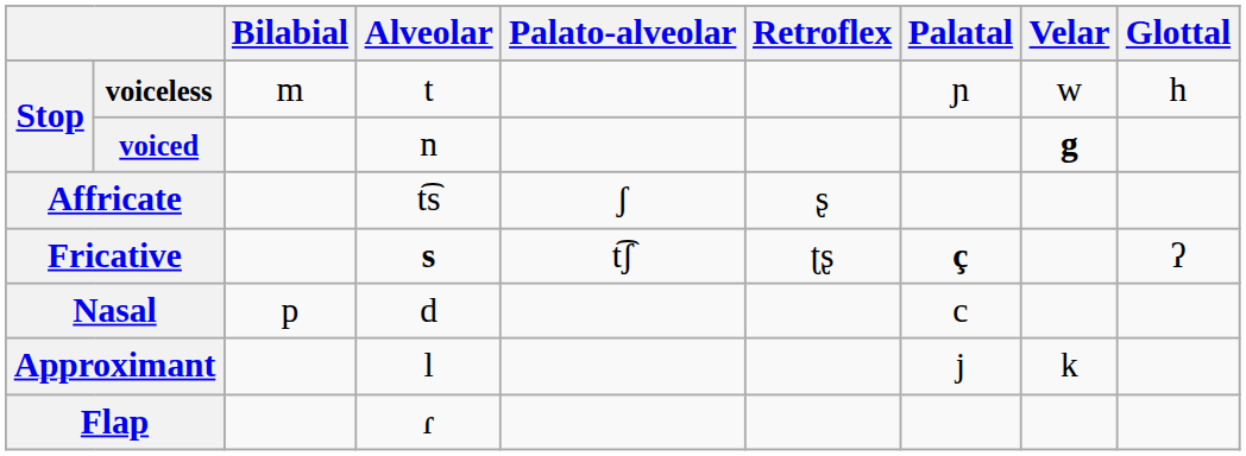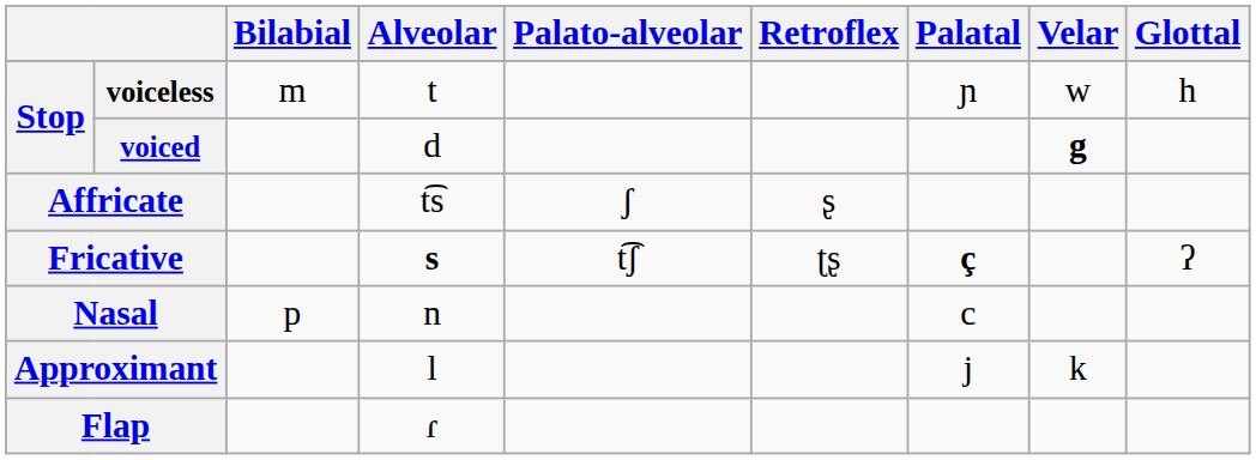voiced | Alveolar: n -> d
Nasal | Alveolar: d -> n
